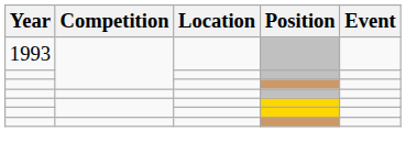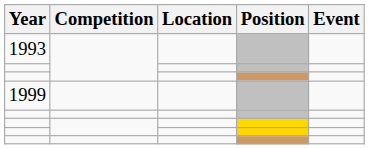+ row: 1999
